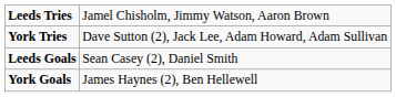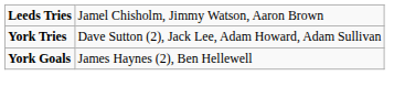- row: Leeds Goals | Sean Casey (2), Daniel Smith
